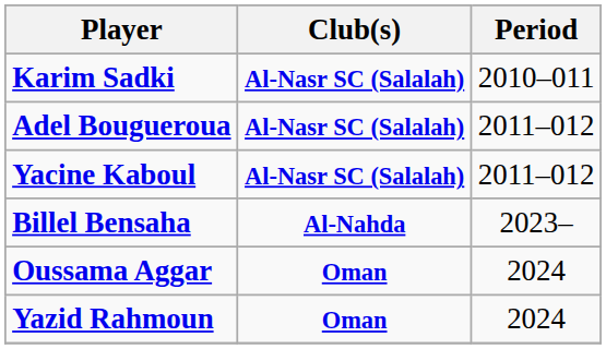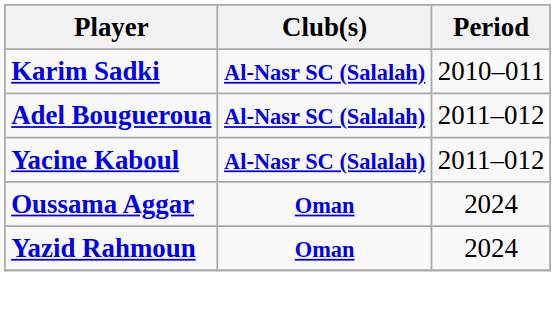- row: Billel Bensaha | Al-Nahda | 2023–
